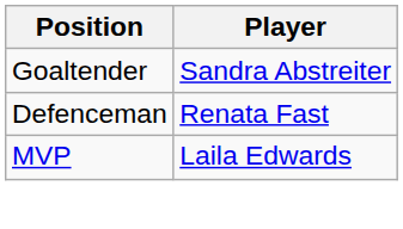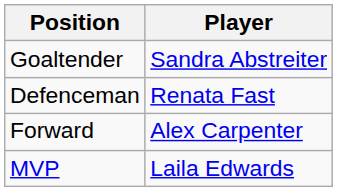+ row: Forward | Alex Carpenter
